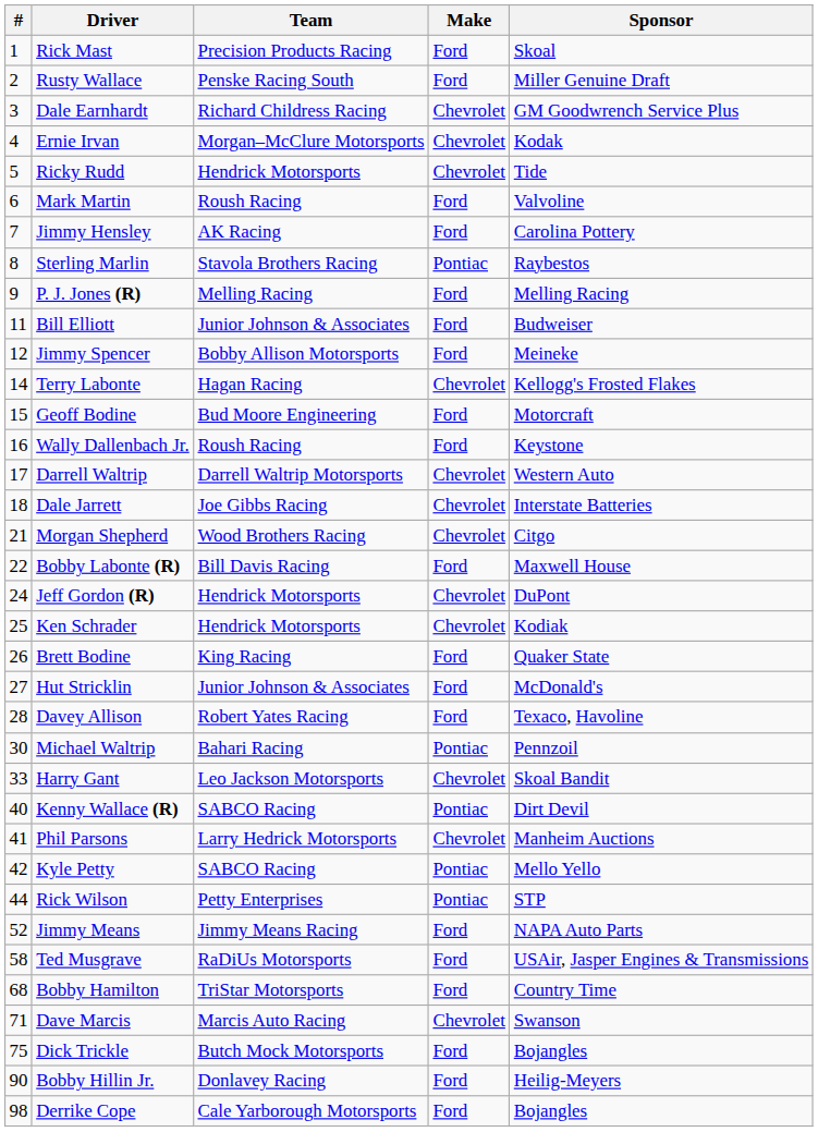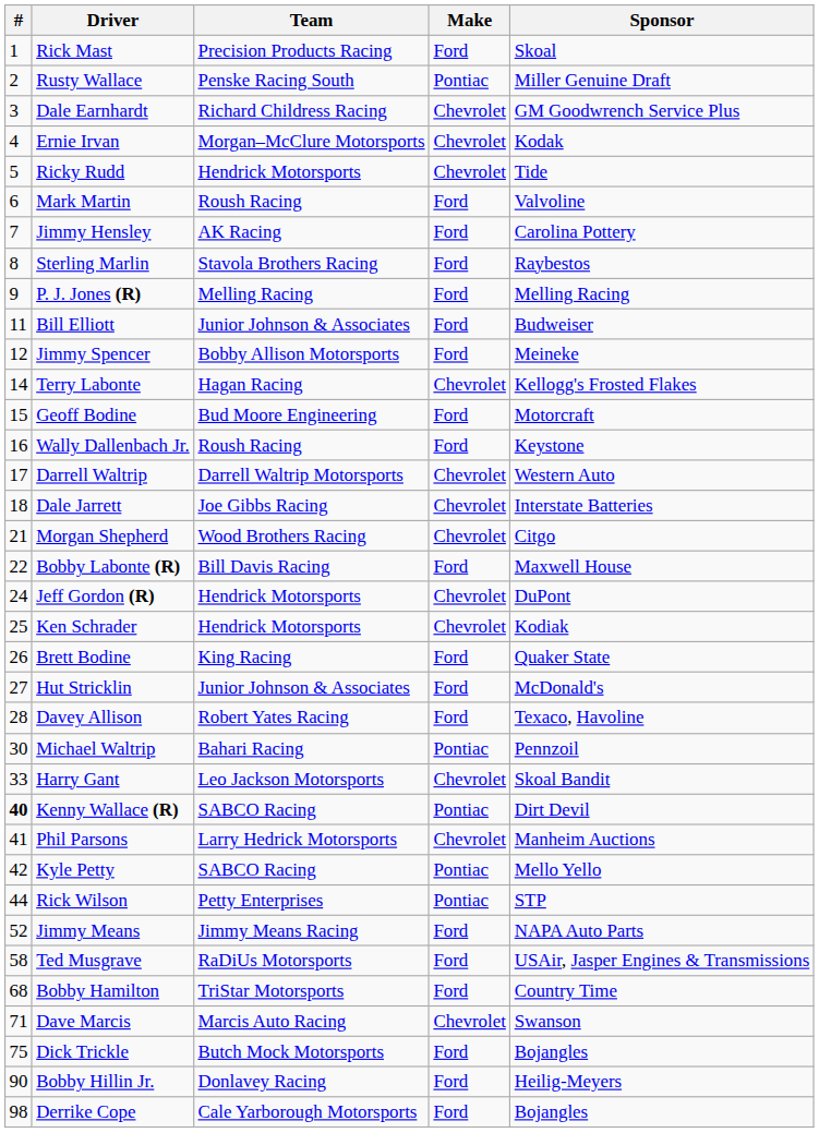Rusty Wallace | Make: Ford -> Pontiac
Sterling Marlin | Make: Pontiac -> Ford
Kenny Wallace (R) | #: normal -> bold
